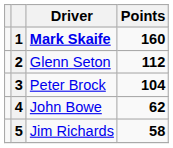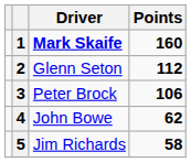3 | Points: 104 -> 106
